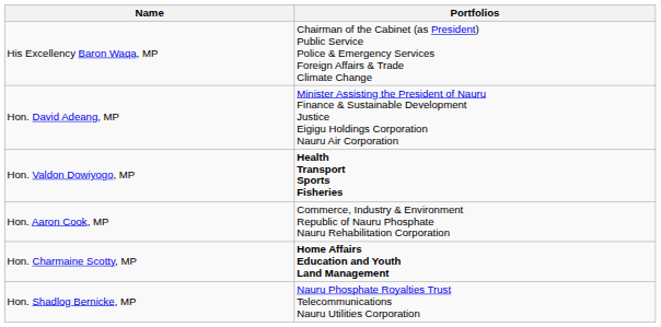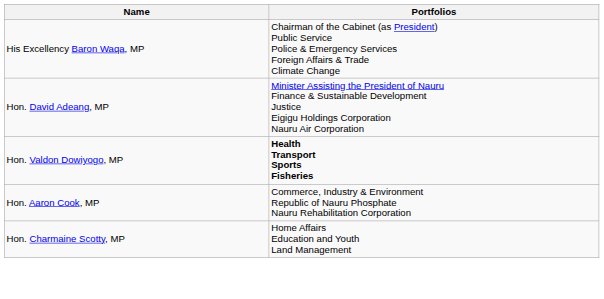Hon. Charmaine Scotty, MP | Portfolios: bold -> normal
- row: Hon. Shadlog Bernicke, MP | Nauru Phosphate Royalties Trust Telecommunications Nauru Utilities Corporation
